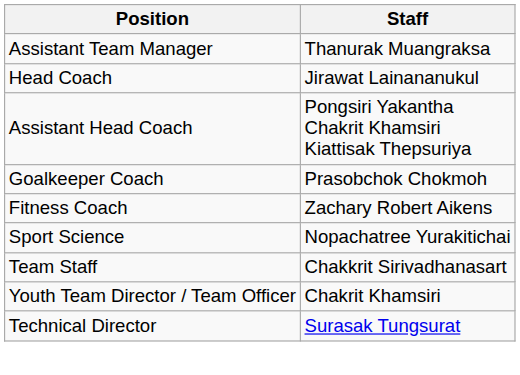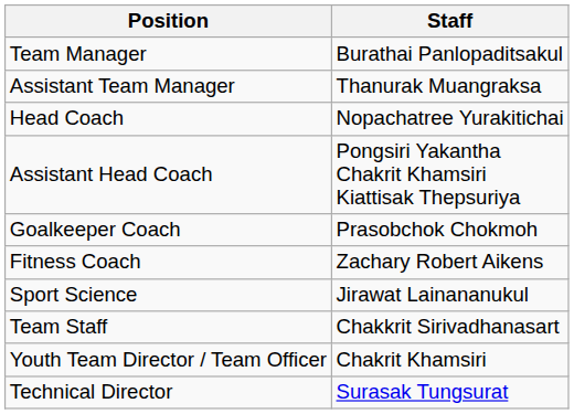+ row: Team Manager | Burathai Panlopaditsakul
Head Coach | Staff: Jirawat Lainananukul -> Nopachatree Yurakitichai
Sport Science | Staff: Nopachatree Yurakitichai -> Jirawat Lainananukul
